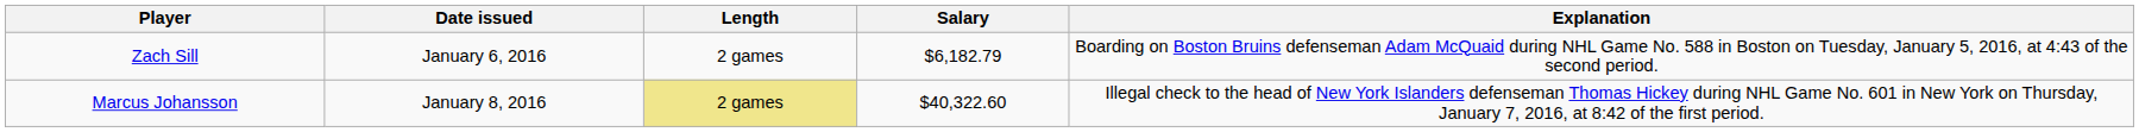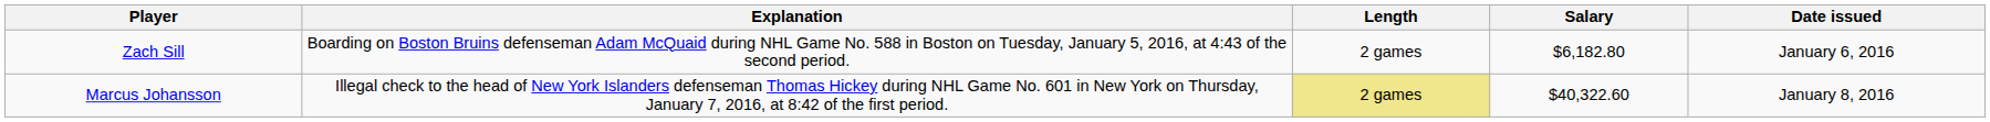columns swapped: Explanation <-> Date issued
Zach Sill | Salary: $6,182.79 -> $6,182.80
